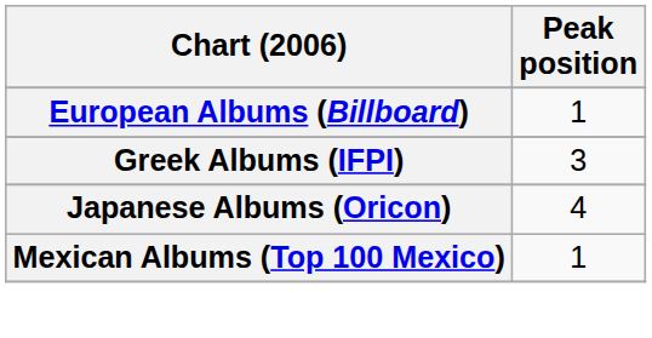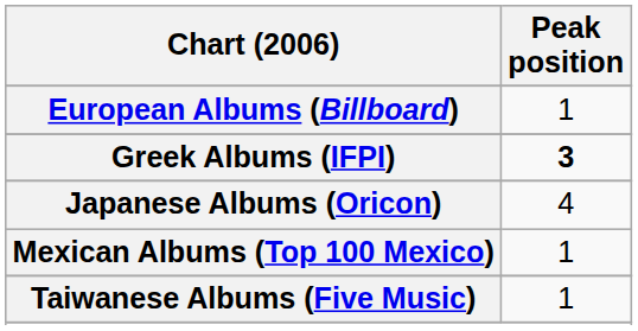Greek Albums (IFPI) | Peak position: normal -> bold
+ row: Taiwanese Albums (Five Music) | 1
